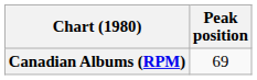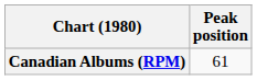Canadian Albums (RPM) | Peak position: 69 -> 61
